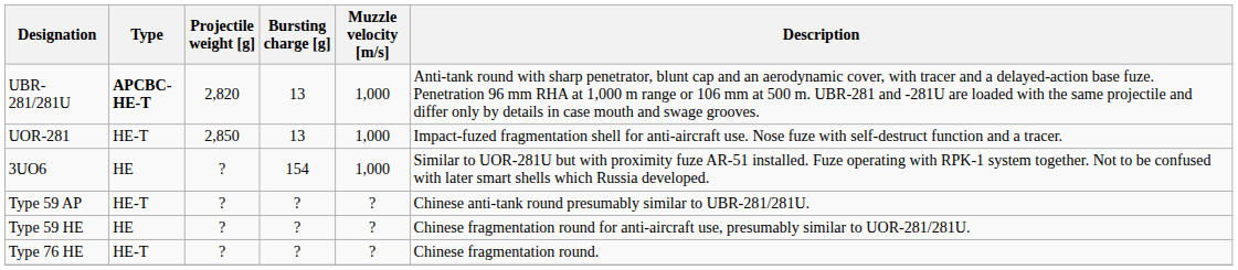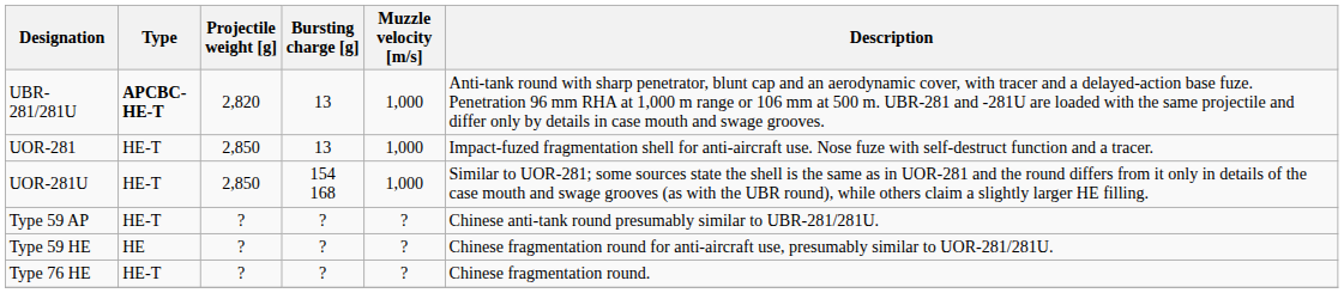+ row: UOR-281U | HE-T | 2,850 | 154 168 | 1,000 | Similar to UOR-281; some sources state the shell is the same as in UOR-281 and the round differs from it only in details of the case mouth and swage grooves (as with the UBR round), while others claim a slightly larger HE filling.
- row: 3UO6 | HE | ? | 154 | 1,000 | Similar to UOR-281U but with proximity fuze AR-51 installed. Fuze operating with RPK-1 system together. Not to be confused with later smart shells which Russia developed.
